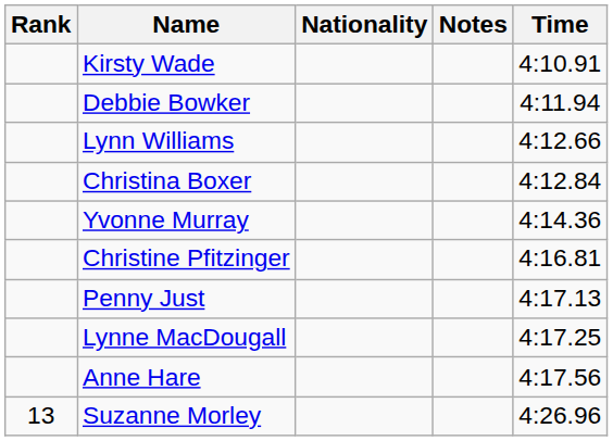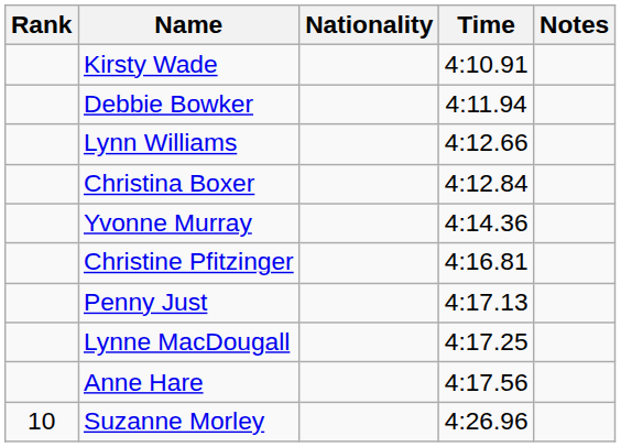columns swapped: Time <-> Notes
Suzanne Morley | Rank: 13 -> 10
